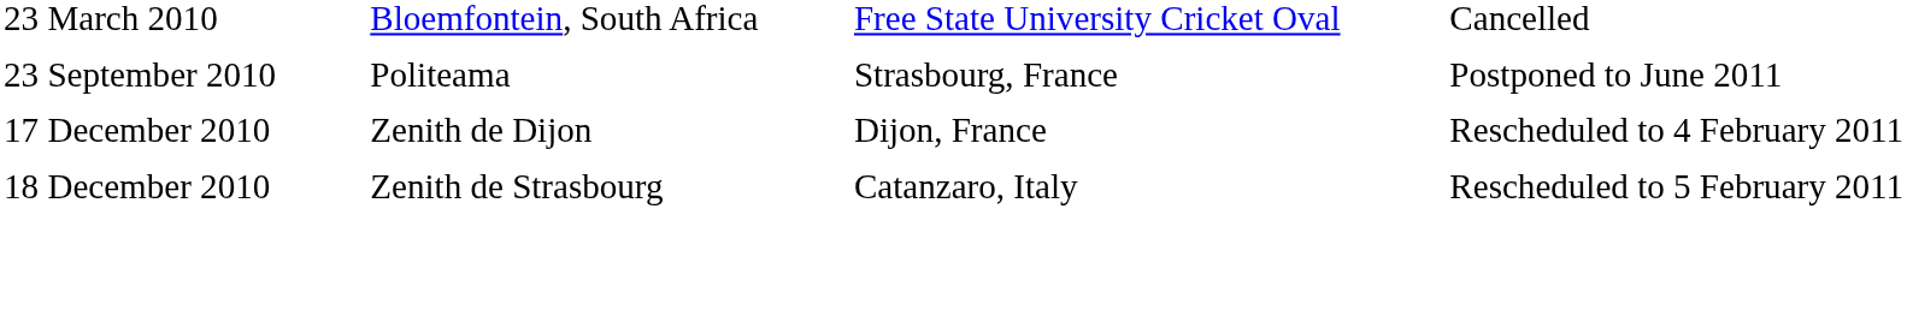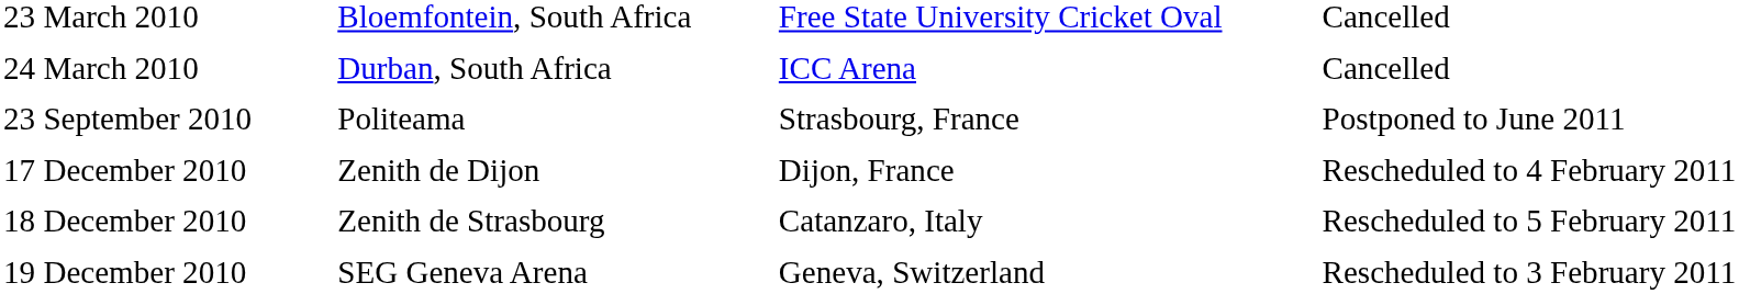+ row: 24 March 2010 | Durban, South Africa | ICC Arena | Cancelled
+ row: 19 December 2010 | SEG Geneva Arena | Geneva, Switzerland | Rescheduled to 3 February 2011
